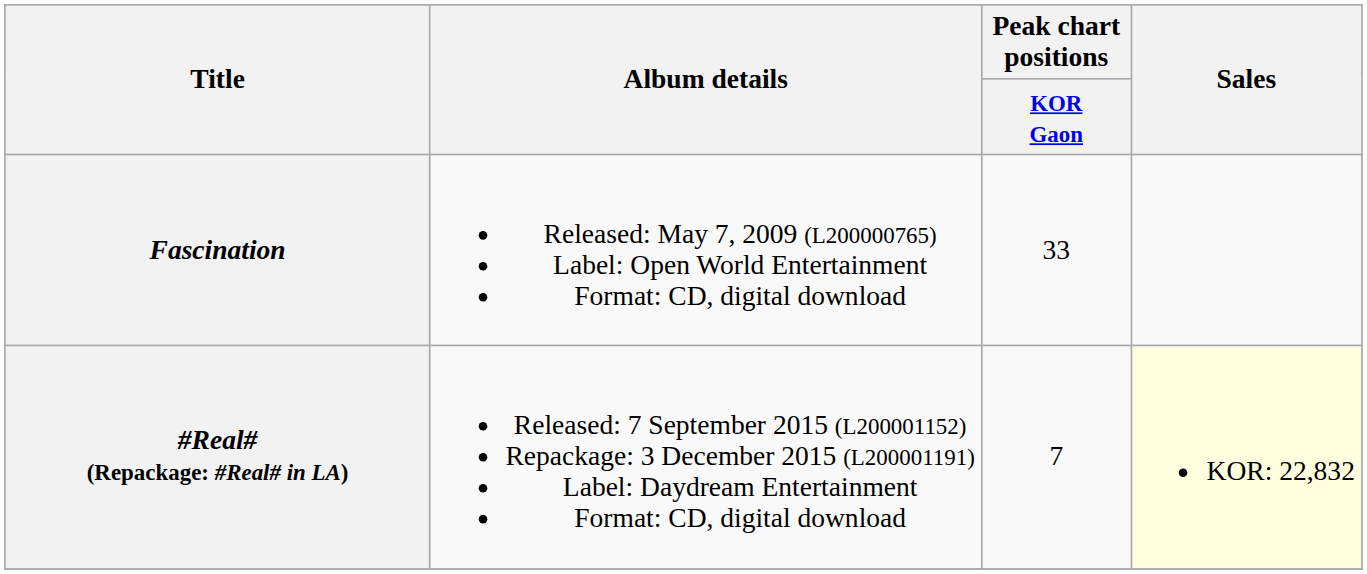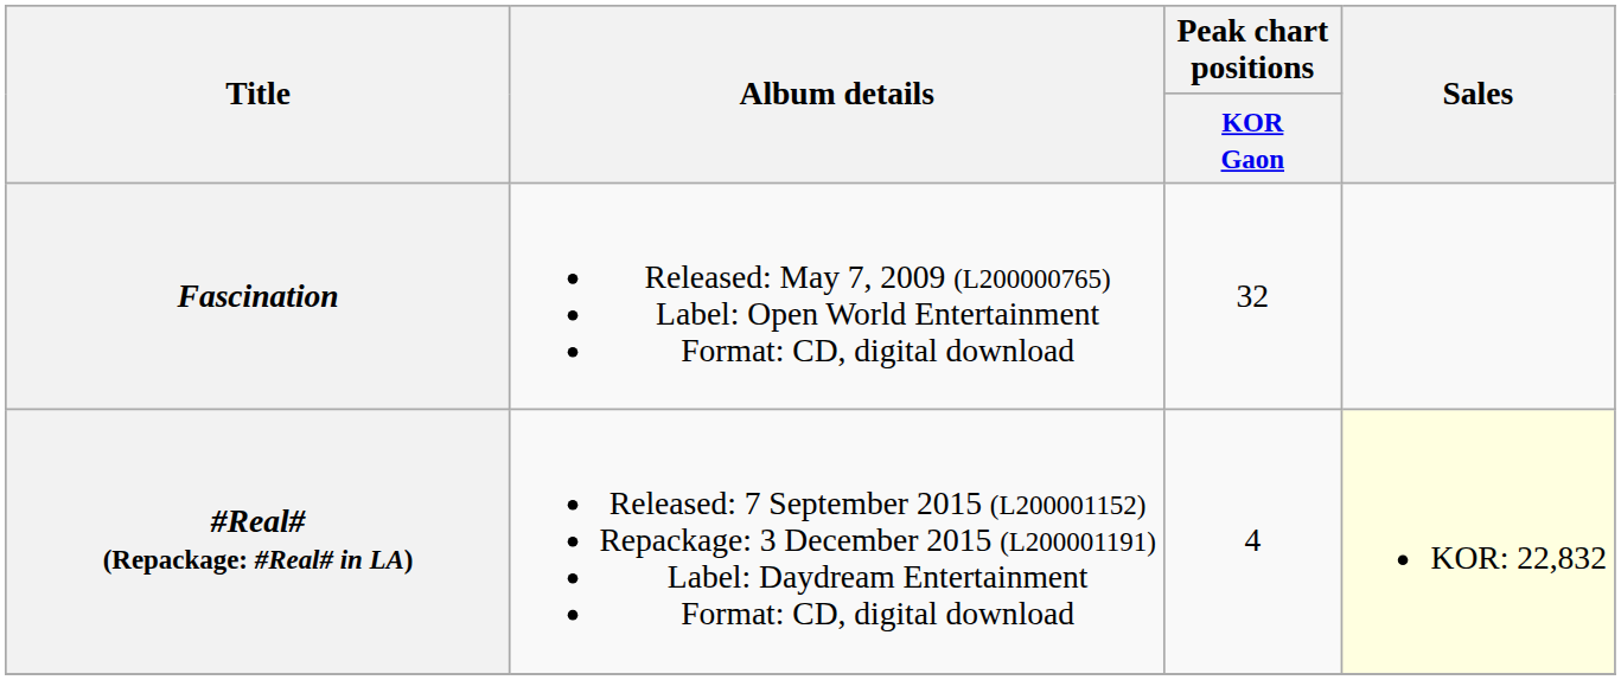Fascination | Peak chart positions / KOR Gaon: 33 -> 32
#Real# (Repackage: #Real# in LA) | Peak chart positions / KOR Gaon: 7 -> 4
